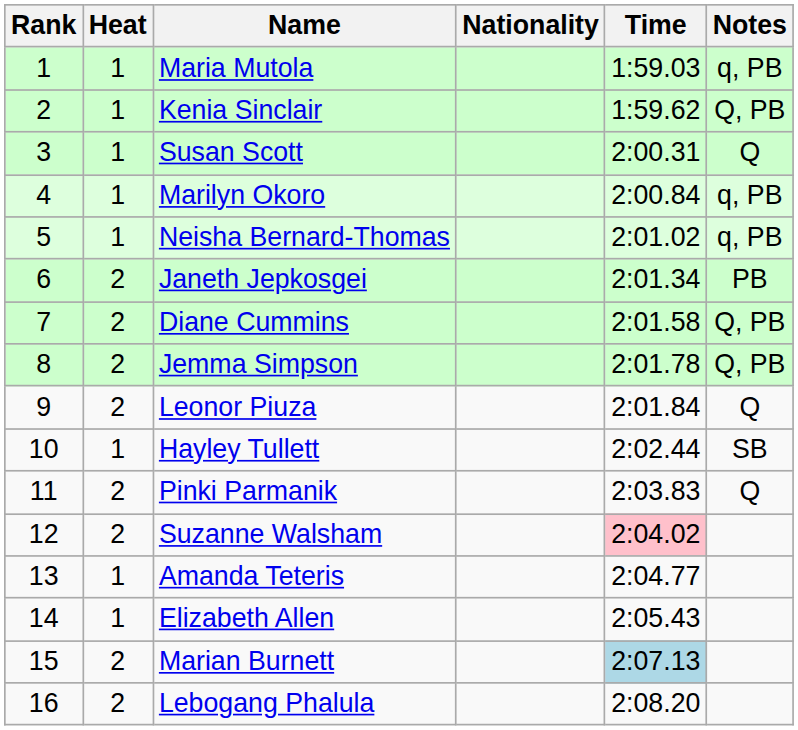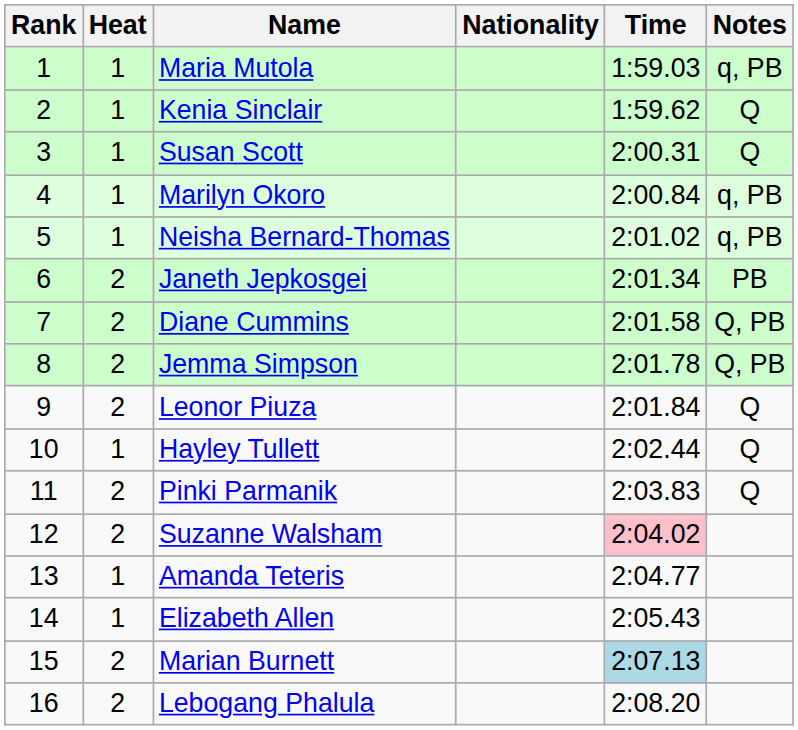Kenia Sinclair | Notes: Q, PB -> Q
Hayley Tullett | Notes: SB -> Q
